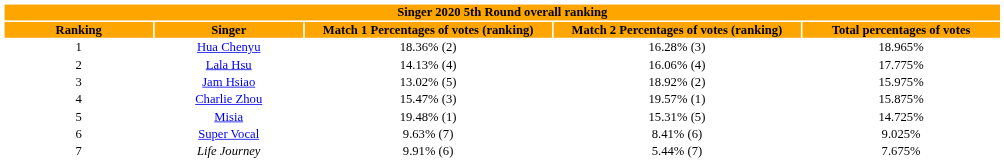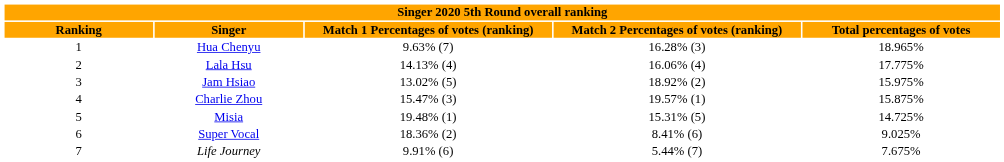Hua Chenyu | column 3: 18.36% (2) -> 9.63% (7)
Super Vocal | column 3: 9.63% (7) -> 18.36% (2)
